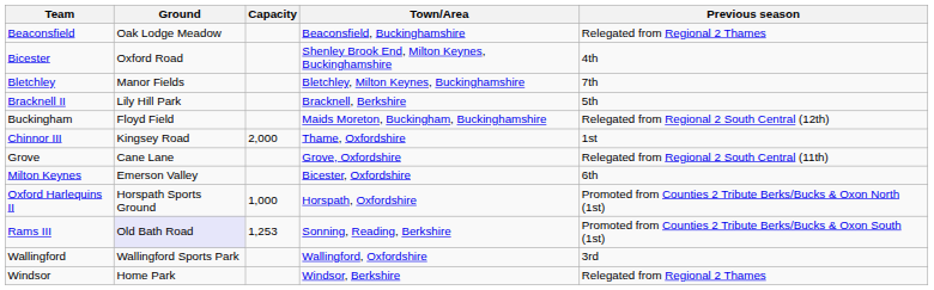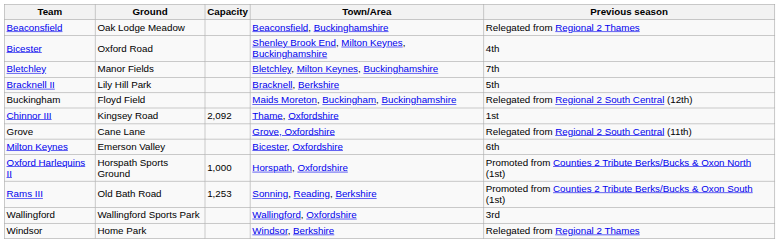Chinnor III | Capacity: 2,000 -> 2,092
Rams III | Ground: lavender background -> no background
